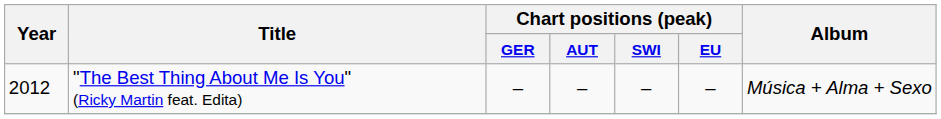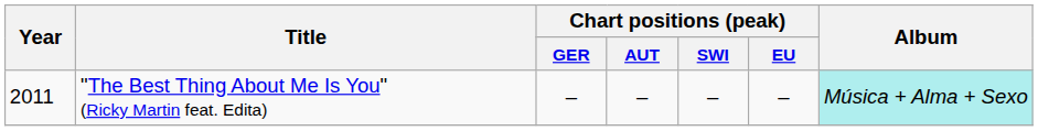"The Best Thing About Me Is You" (Ricky Martin feat. Edita) | Year: 2012 -> 2011
"The Best Thing About Me Is You" (Ricky Martin feat. Edita) | Album: no background -> paleturquoise background
